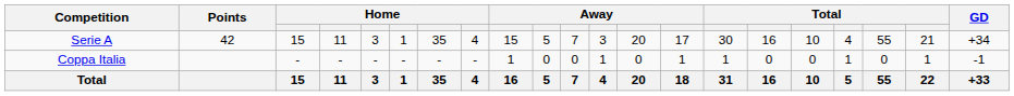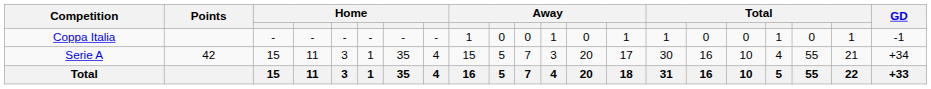rows swapped: Serie A <-> Coppa Italia
